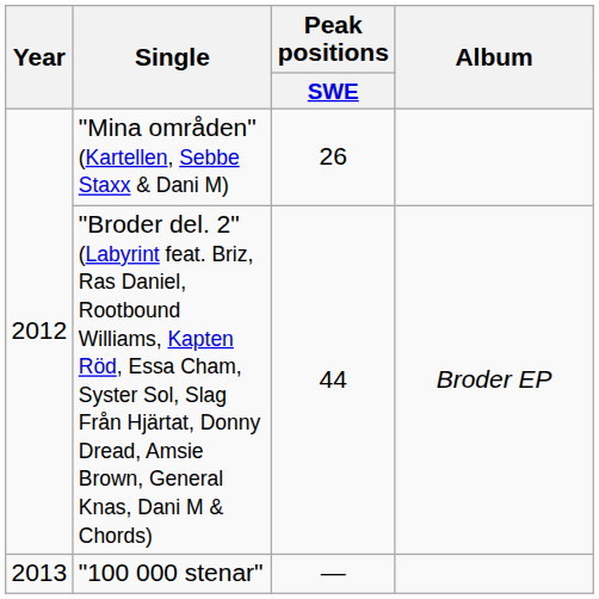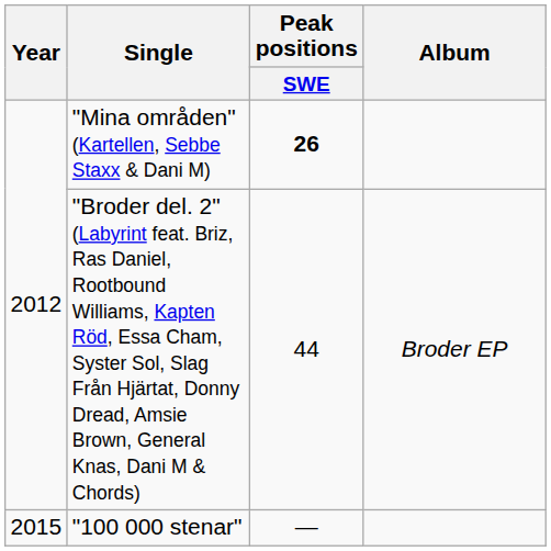"Mina områden" (Kartellen, Sebbe Staxx & Dani M) | Peak positions / SWE: normal -> bold
"100 000 stenar" | Year: 2013 -> 2015
